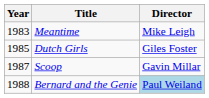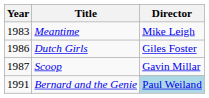Dutch Girls | Year: 1985 -> 1986
Bernard and the Genie | Year: 1988 -> 1991
